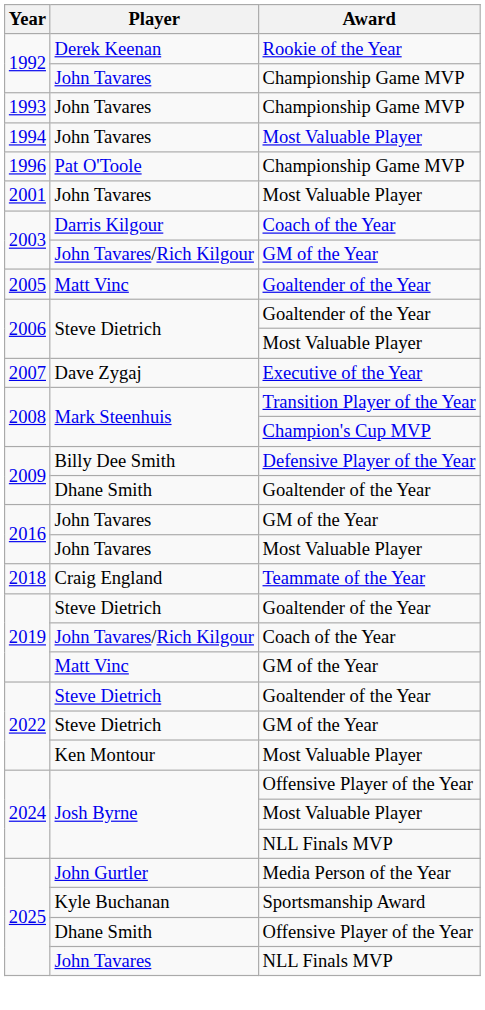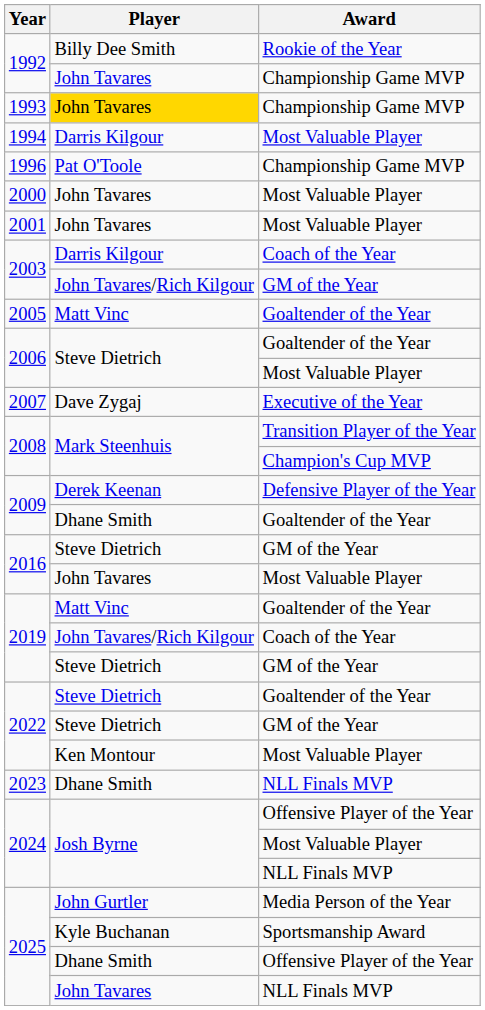1992 / Rookie of the Year | Player: Derek Keenan -> Billy Dee Smith
1993 | Player: no background -> gold background
1994 | Player: John Tavares -> Darris Kilgour
+ row: 2000 | John Tavares | Most Valuable Player
2009 / Defensive Player of the Year | Player: Billy Dee Smith -> Derek Keenan
2016 / GM of the Year | Player: John Tavares -> Steve Dietrich
- row: 2018 | Craig England | Teammate of the Year
2019 / Goaltender of the Year | Player: Steve Dietrich -> Matt Vinc
2019 / GM of the Year | Player: Matt Vinc -> Steve Dietrich
+ row: 2023 | Dhane Smith | NLL Finals MVP
